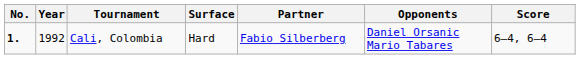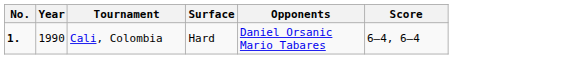- column: Partner | Fabio Silberberg
Cali, Colombia | Year: 1992 -> 1990
